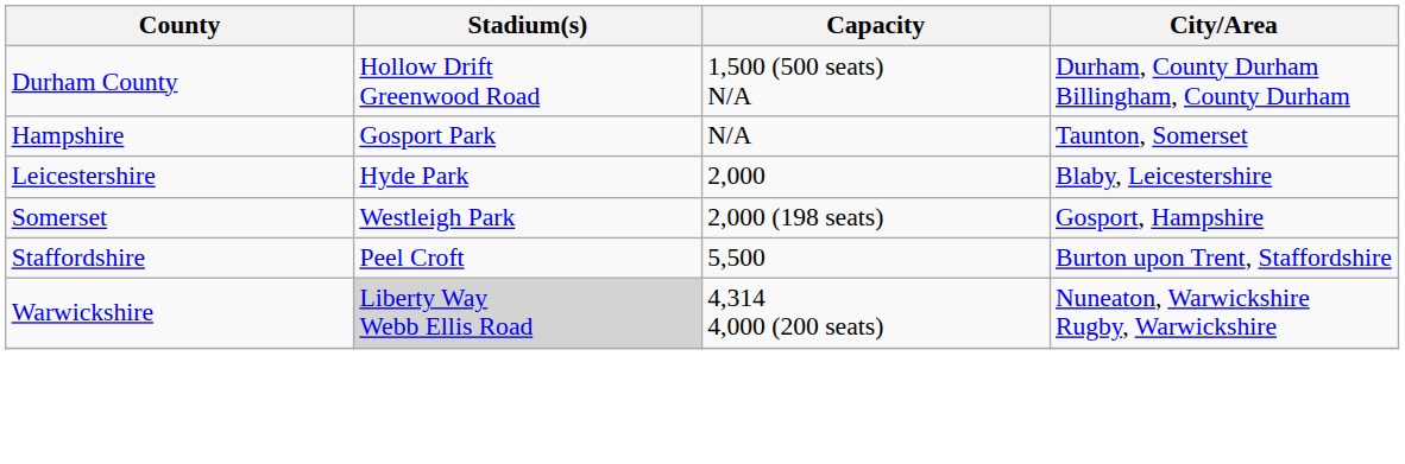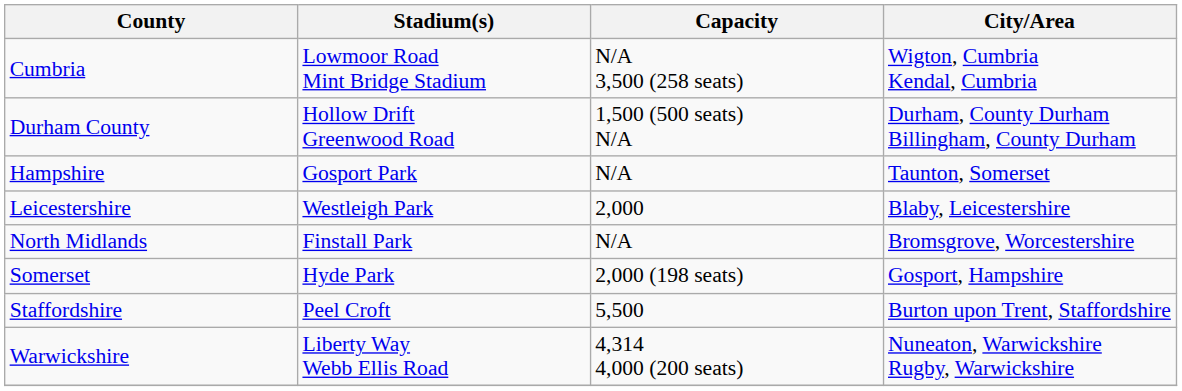+ row: Cumbria | Lowmoor Road Mint Bridge Stadium | N/A 3,500 (258 seats) | Wigton, Cumbria Kendal, Cumbria
Leicestershire | Stadium(s): Hyde Park -> Westleigh Park
+ row: North Midlands | Finstall Park | N/A | Bromsgrove, Worcestershire
Somerset | Stadium(s): Westleigh Park -> Hyde Park
Warwickshire | Stadium(s): lightgrey background -> no background
